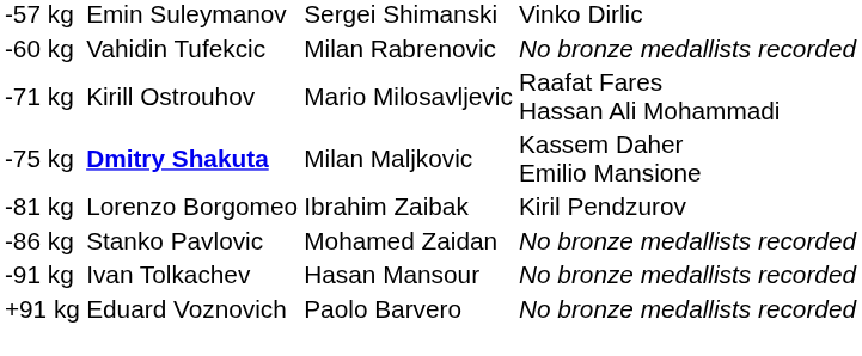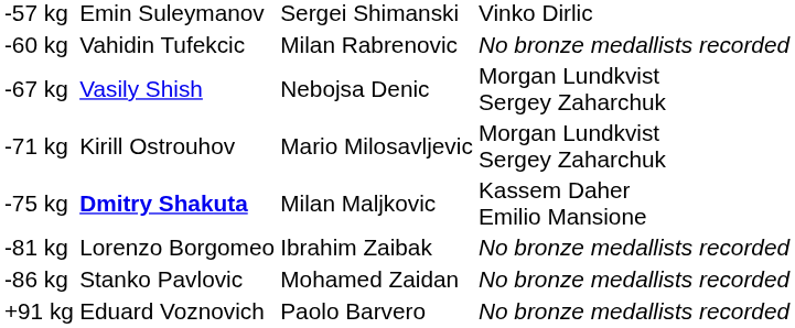+ row: -67 kg | Vasily Shish | Nebojsa Denic | Morgan Lundkvist Sergey Zaharchuk
-71 kg | column 4: Raafat Fares Hassan Ali Mohammadi -> Morgan Lundkvist Sergey Zaharchuk
-81 kg | column 4: Kiril Pendzurov -> No bronze medallists recorded
- row: -91 kg | Ivan Tolkachev | Hasan Mansour | No bronze medallists recorded
